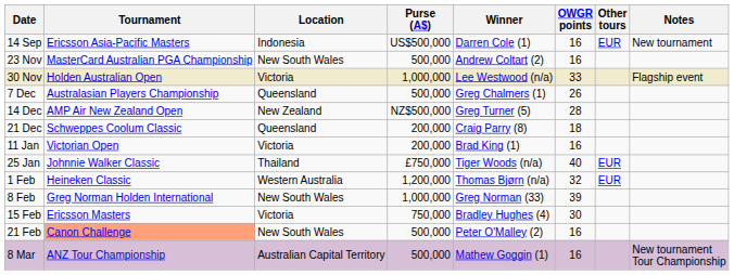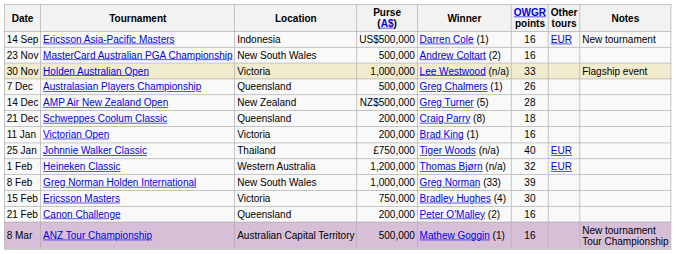21 Feb | Tournament: lightsalmon background -> no background
21 Feb | Location: New South Wales -> Queensland
21 Feb | Purse (A$): 500,000 -> 200,000
